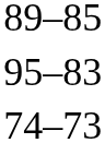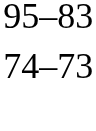- row: 89–85
